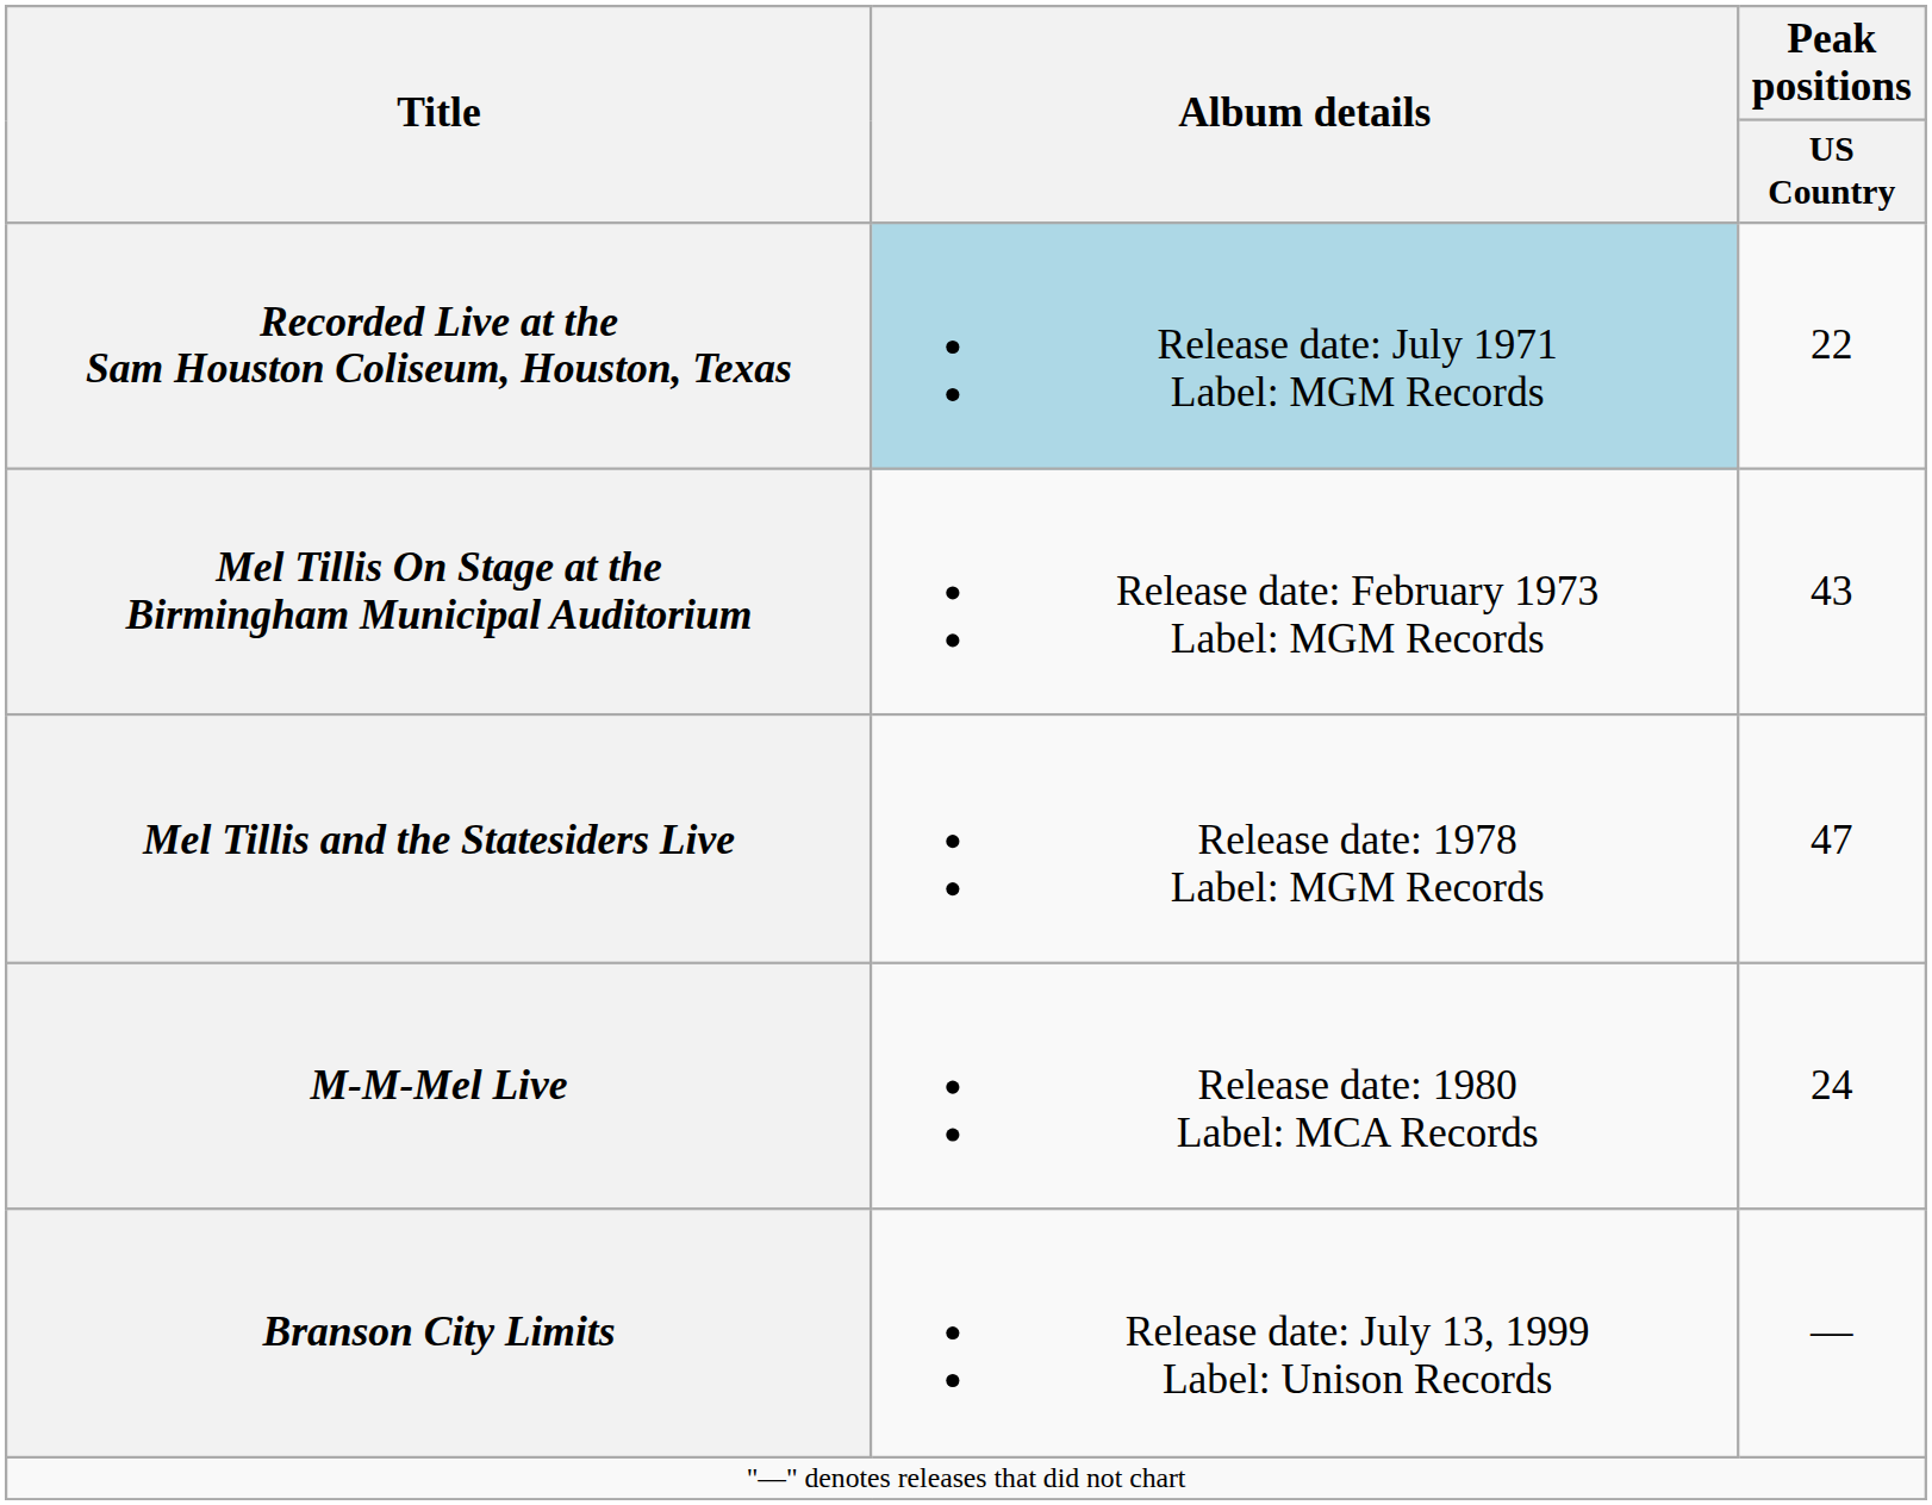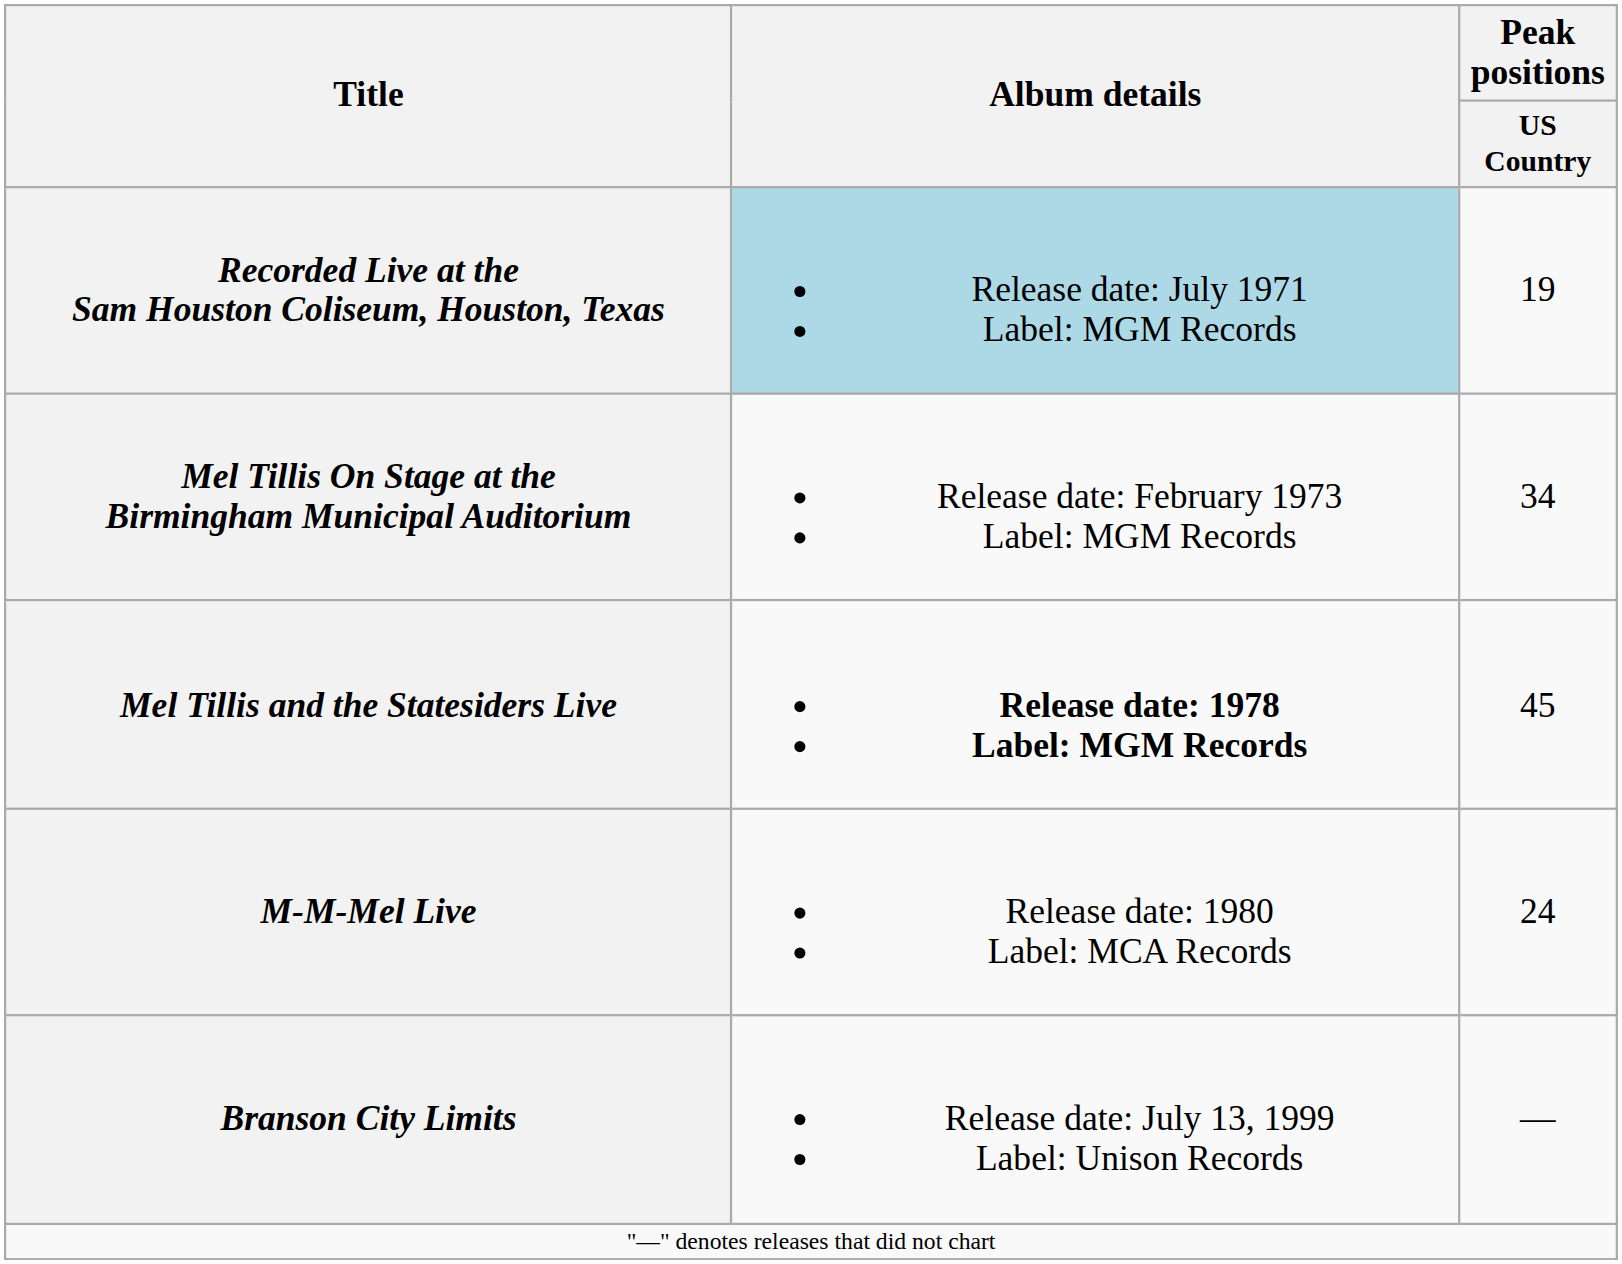Recorded Live at the Sam Houston Coliseum, Houston, Texas | Peak positions / US Country: 22 -> 19
Mel Tillis On Stage at the Birmingham Municipal Auditorium | Peak positions / US Country: 43 -> 34
Mel Tillis and the Statesiders Live | Album details: normal -> bold
Mel Tillis and the Statesiders Live | Peak positions / US Country: 47 -> 45
